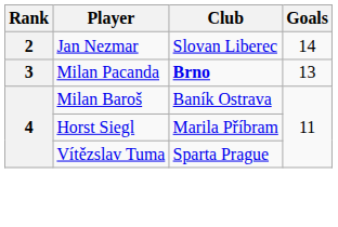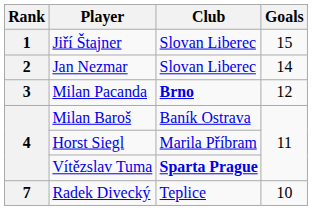+ row: 1 | Jiří Štajner | Slovan Liberec | 15
Milan Pacanda | Goals: 13 -> 12
Vítězslav Tuma | Club: normal -> bold
+ row: 7 | Radek Divecký | Teplice | 10
